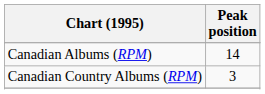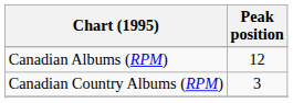Canadian Albums (RPM) | Peak position: 14 -> 12
